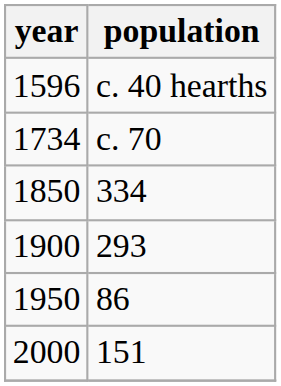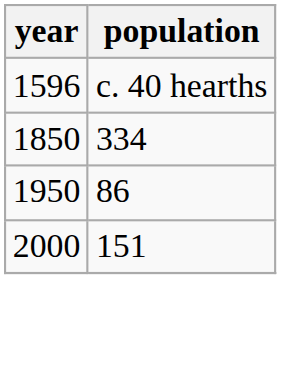- row: 1734 | c. 70
- row: 1900 | 293
